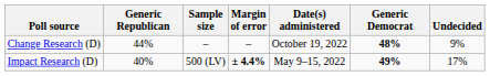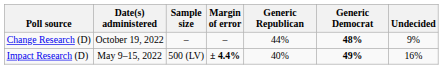columns swapped: Date(s) administered <-> Generic Republican
Impact Research (D) | Undecided: 17% -> 16%
